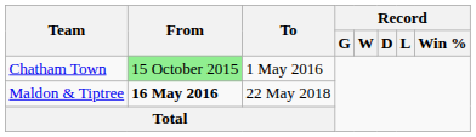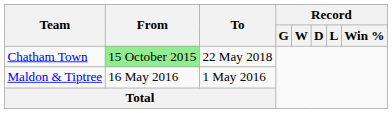Chatham Town | To: 1 May 2016 -> 22 May 2018
Maldon & Tiptree | From: bold -> normal
Maldon & Tiptree | To: 22 May 2018 -> 1 May 2016
